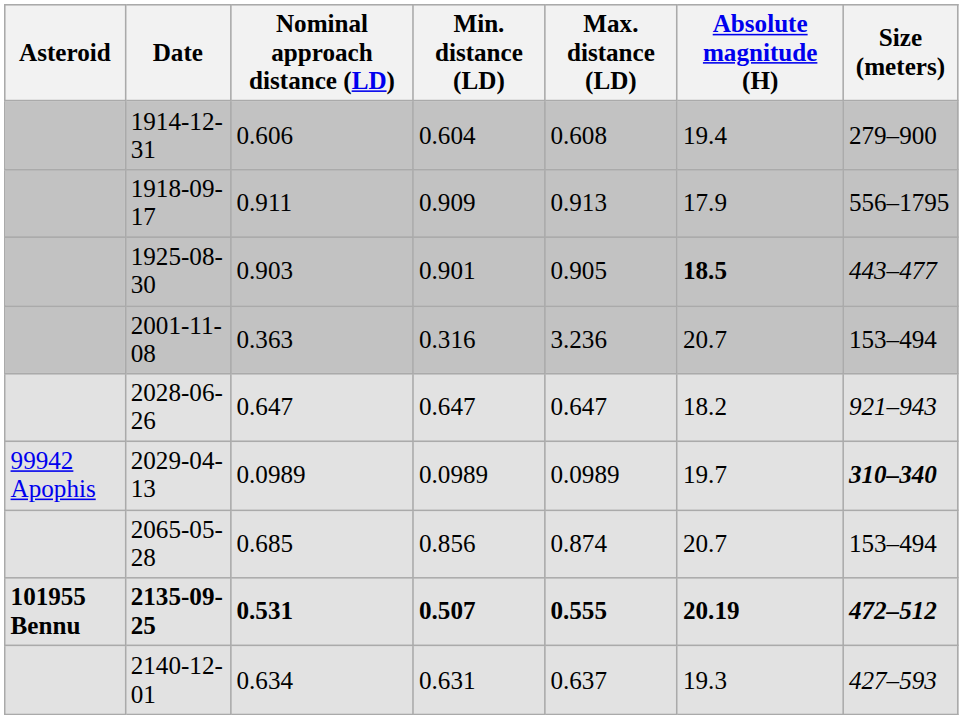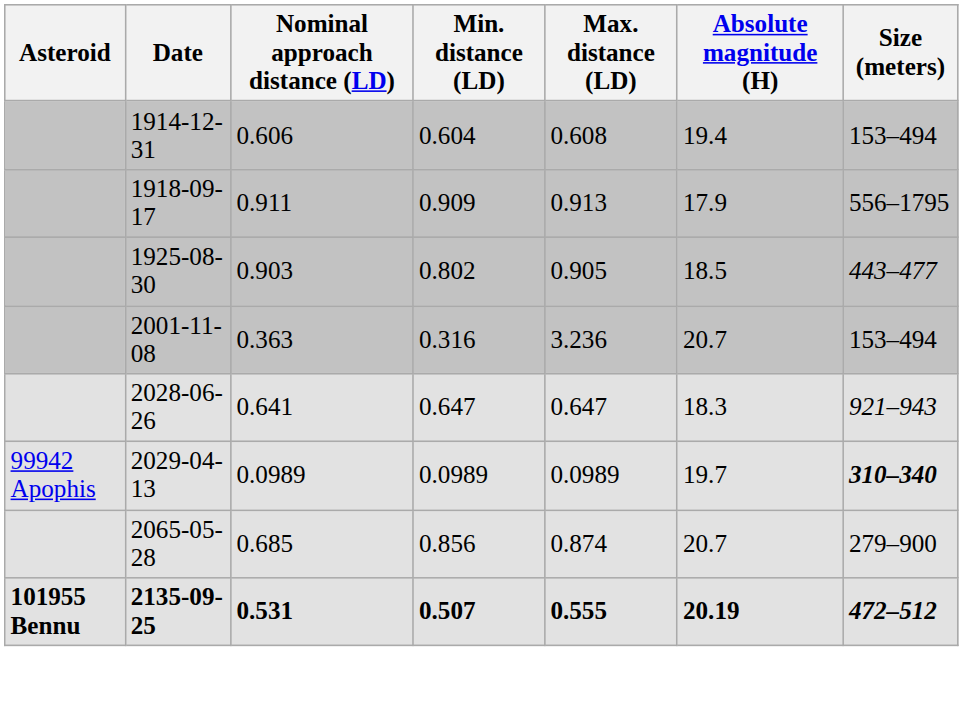1914-12-31 | Size (meters): 279–900 -> 153–494
1925-08-30 | Min. distance (LD): 0.901 -> 0.802
1925-08-30 | Absolute magnitude (H): bold -> normal
2028-06-26 | Nominal approach distance (LD): 0.647 -> 0.641
2028-06-26 | Absolute magnitude (H): 18.2 -> 18.3
2065-05-28 | Size (meters): 153–494 -> 279–900
- row: 2140-12-01 | 0.634 | 0.631 | 0.637 | 19.3 | 427–593
